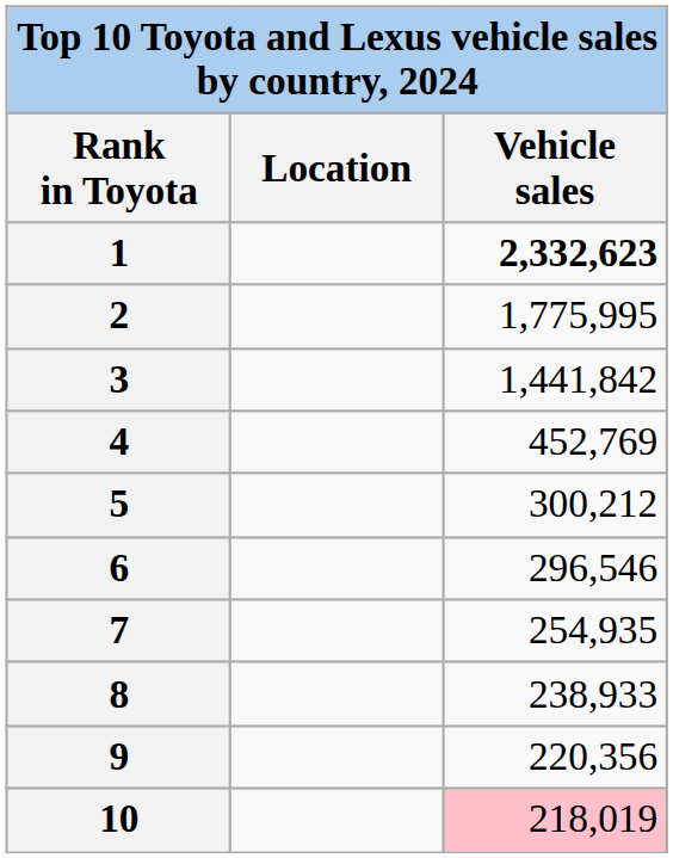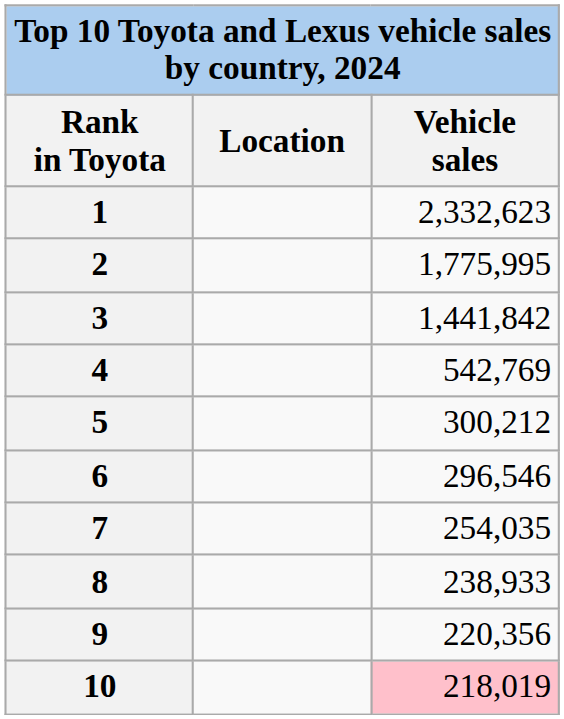1 | Vehicle sales: bold -> normal
4 | Vehicle sales: 452,769 -> 542,769
7 | Vehicle sales: 254,935 -> 254,035
